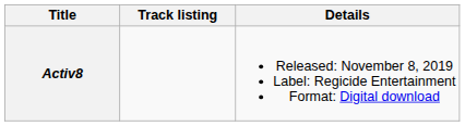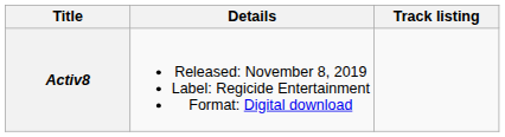columns swapped: Details <-> Track listing
